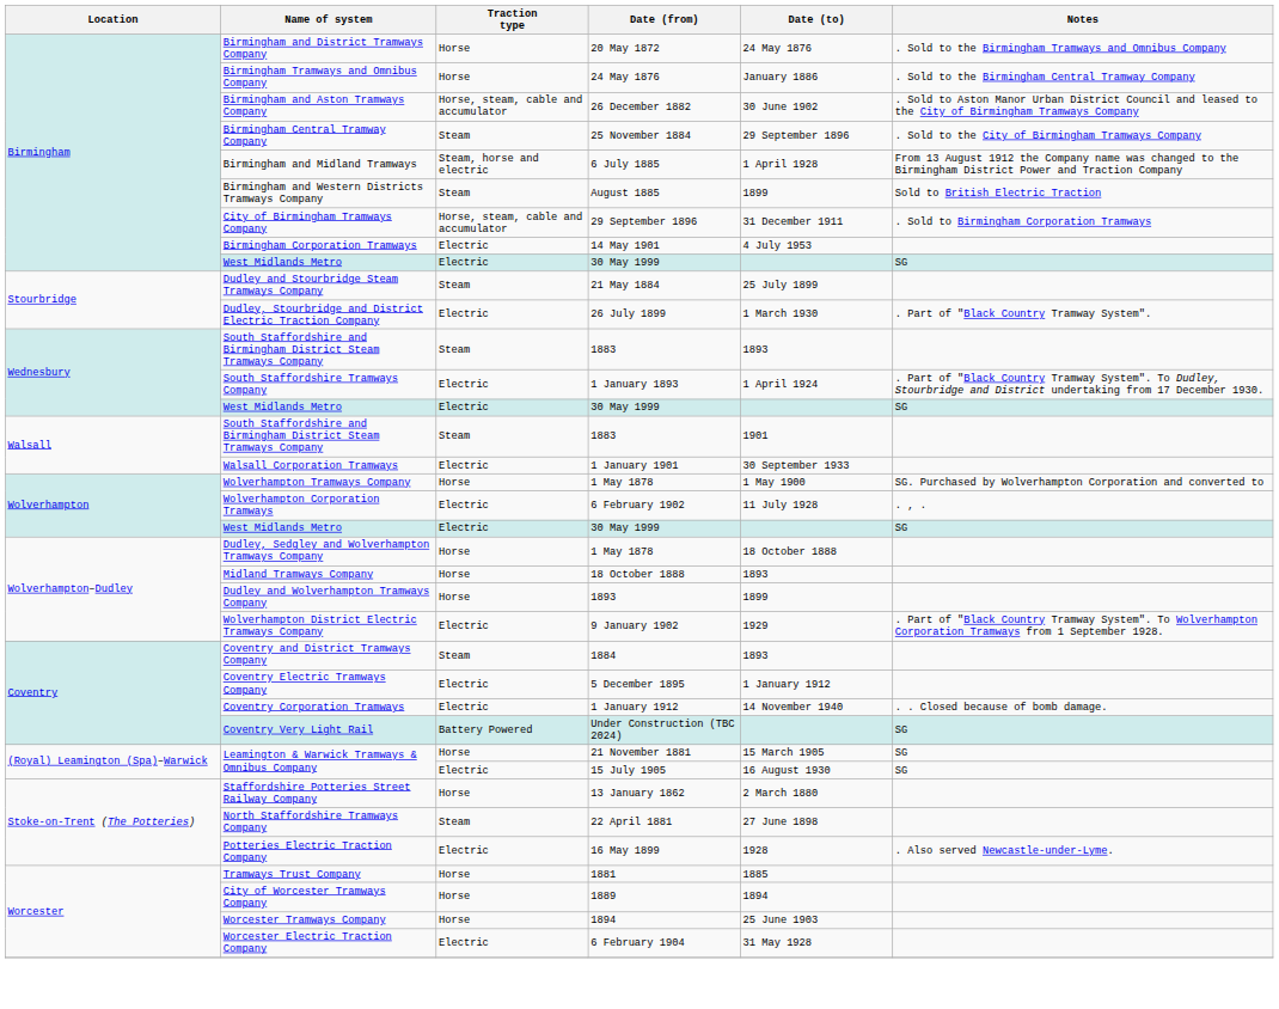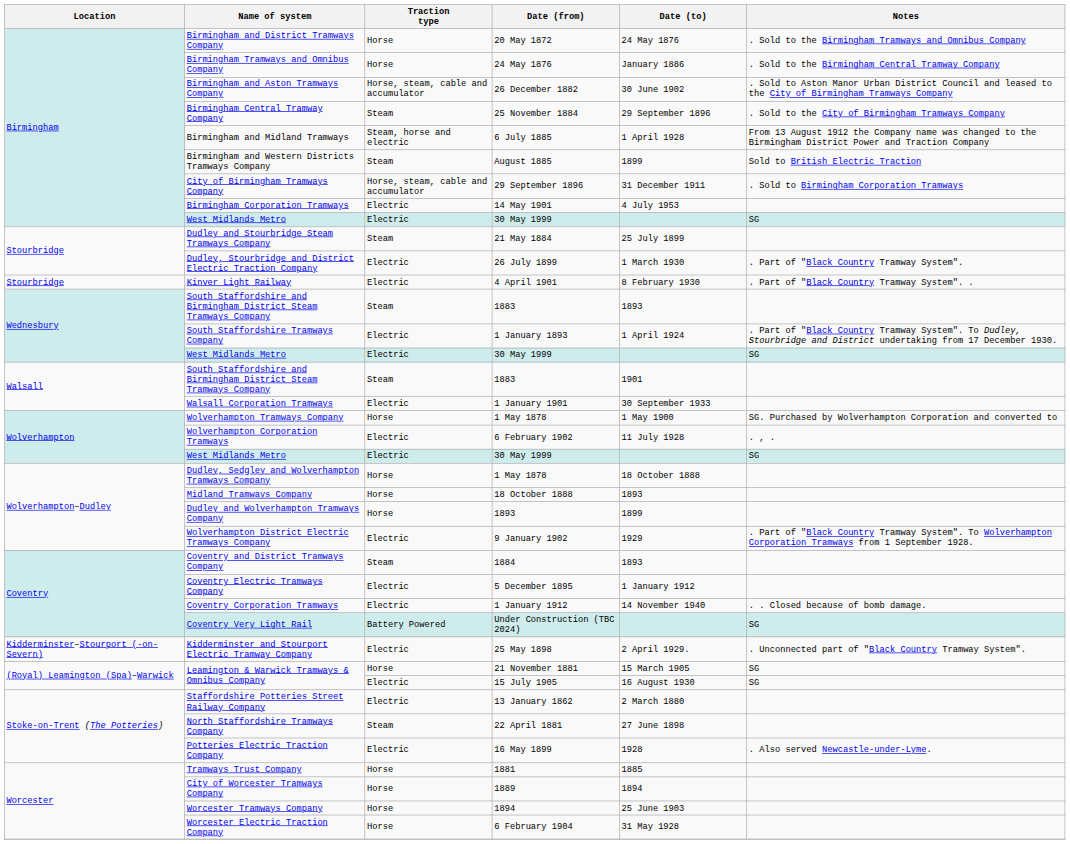+ row: Stourbridge | Kinver Light Railway | Electric | 4 April 1901 | 8 February 1930 | . Part of "Black Country Tramway System". .
+ row: Kidderminster–Stourport (-on-Severn) | Kidderminster and Stourport Electric Tramway Company | Electric | 25 May 1898 | 2 April 1929. | . Unconnected part of "Black Country Tramway System".
Staffordshire Potteries Street Railway Company | Traction type: Horse -> Electric
Worcester Electric Traction Company | Traction type: Electric -> Horse
